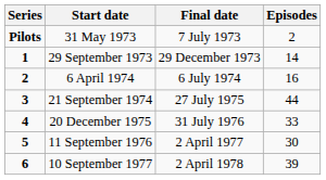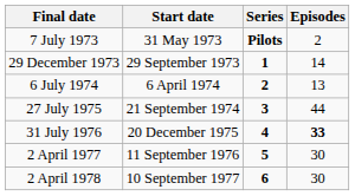columns swapped: Series <-> Final date
6 April 1974 | Episodes: 16 -> 13
20 December 1975 | Episodes: normal -> bold
10 September 1977 | Episodes: 39 -> 30
